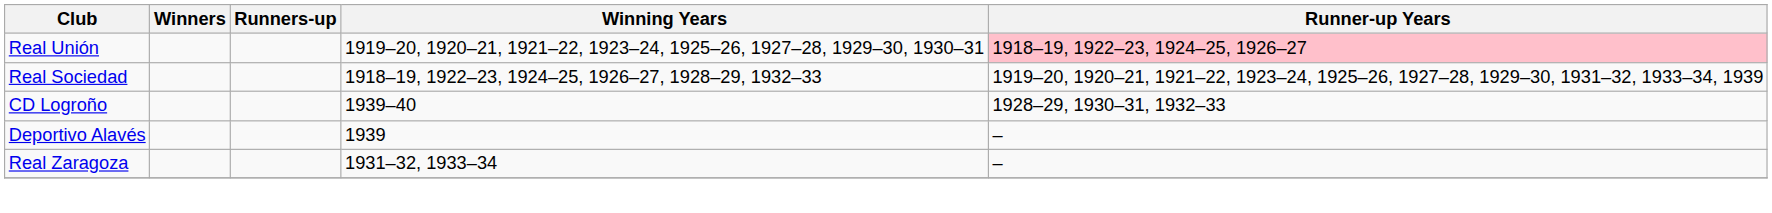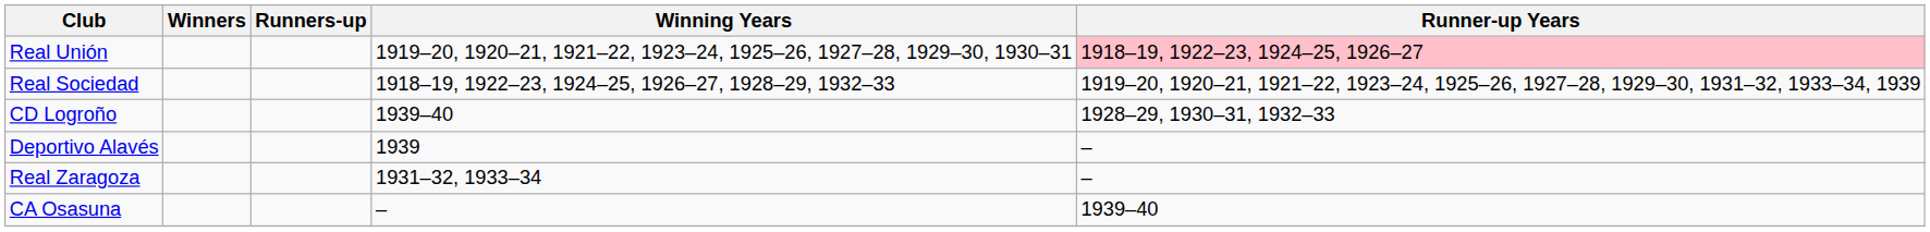+ row: CA Osasuna | – | 1939–40
